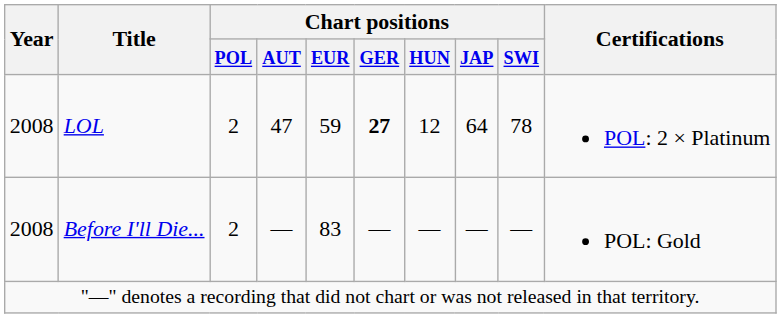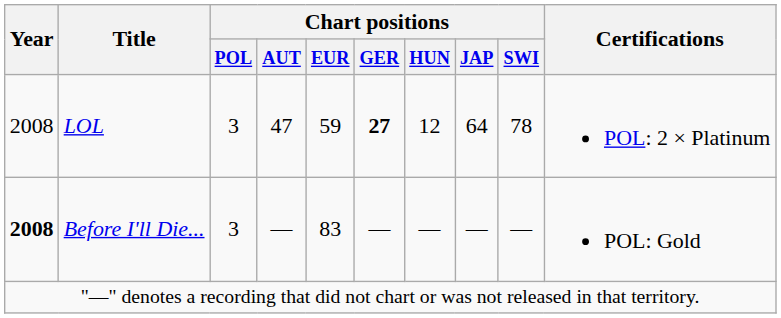LOL | Chart positions / POL: 2 -> 3
Before I'll Die... | Year: normal -> bold
Before I'll Die... | Chart positions / POL: 2 -> 3
